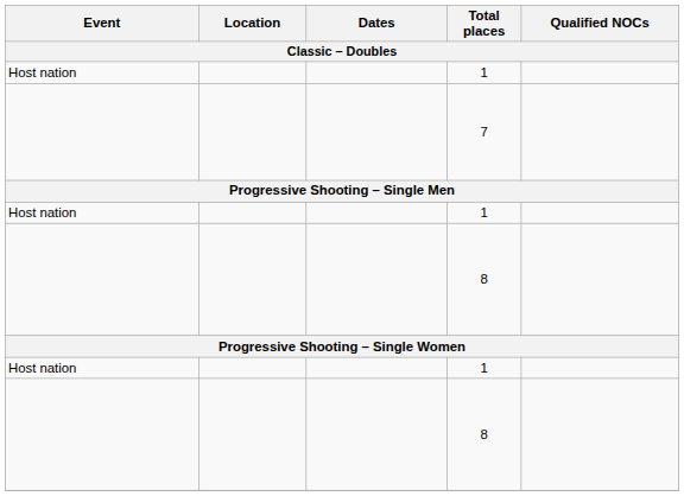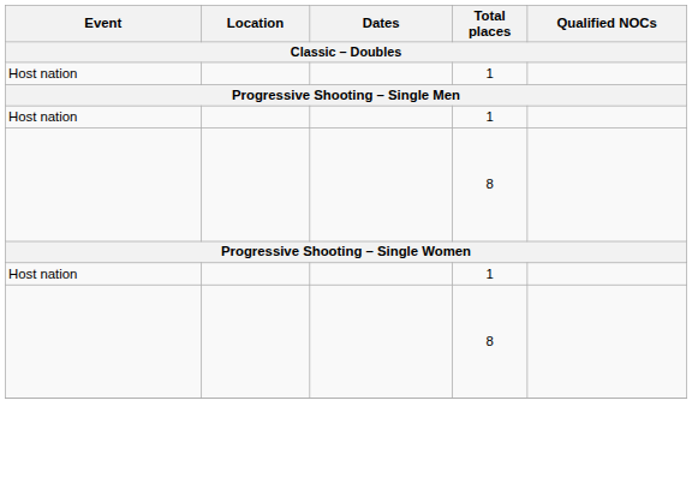- row: 7
